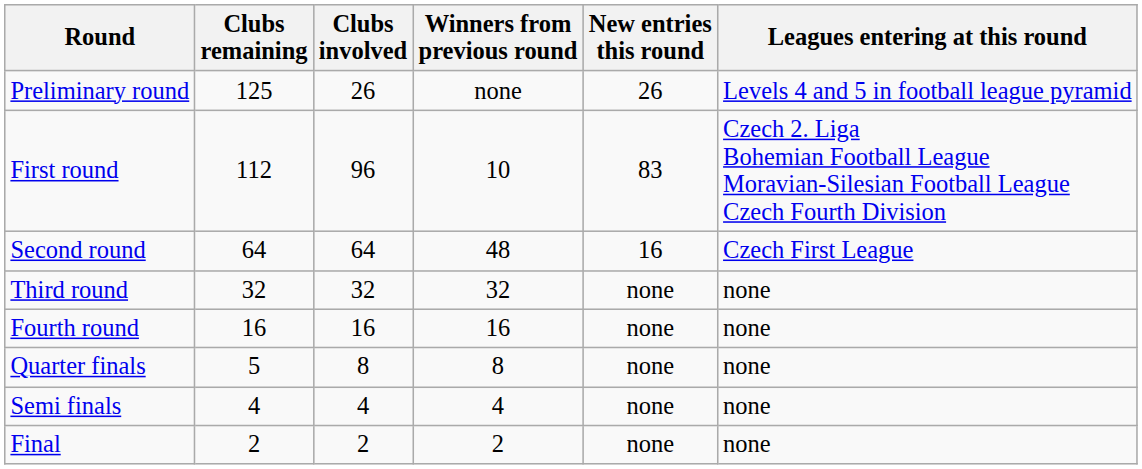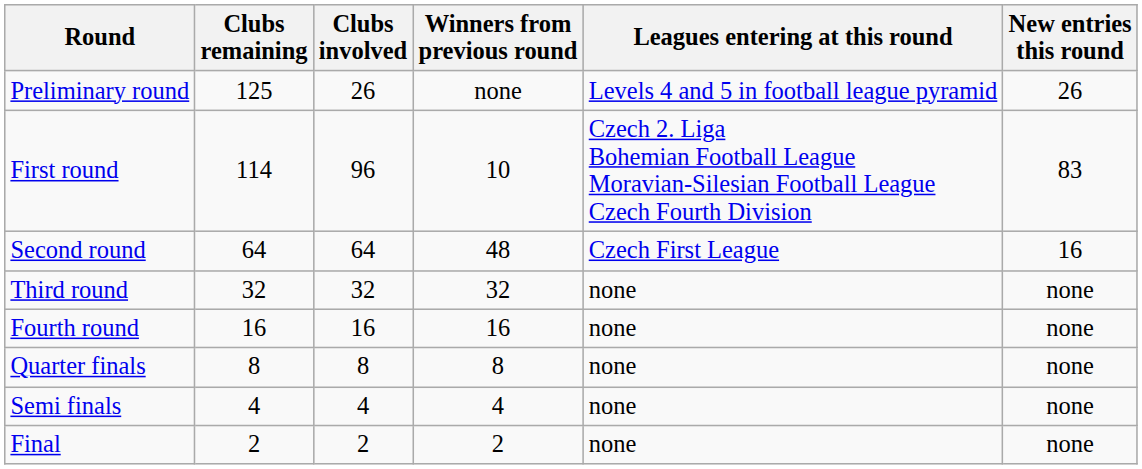columns swapped: New entries this round <-> Leagues entering at this round
First round | Clubs remaining: 112 -> 114
Quarter finals | Clubs remaining: 5 -> 8
